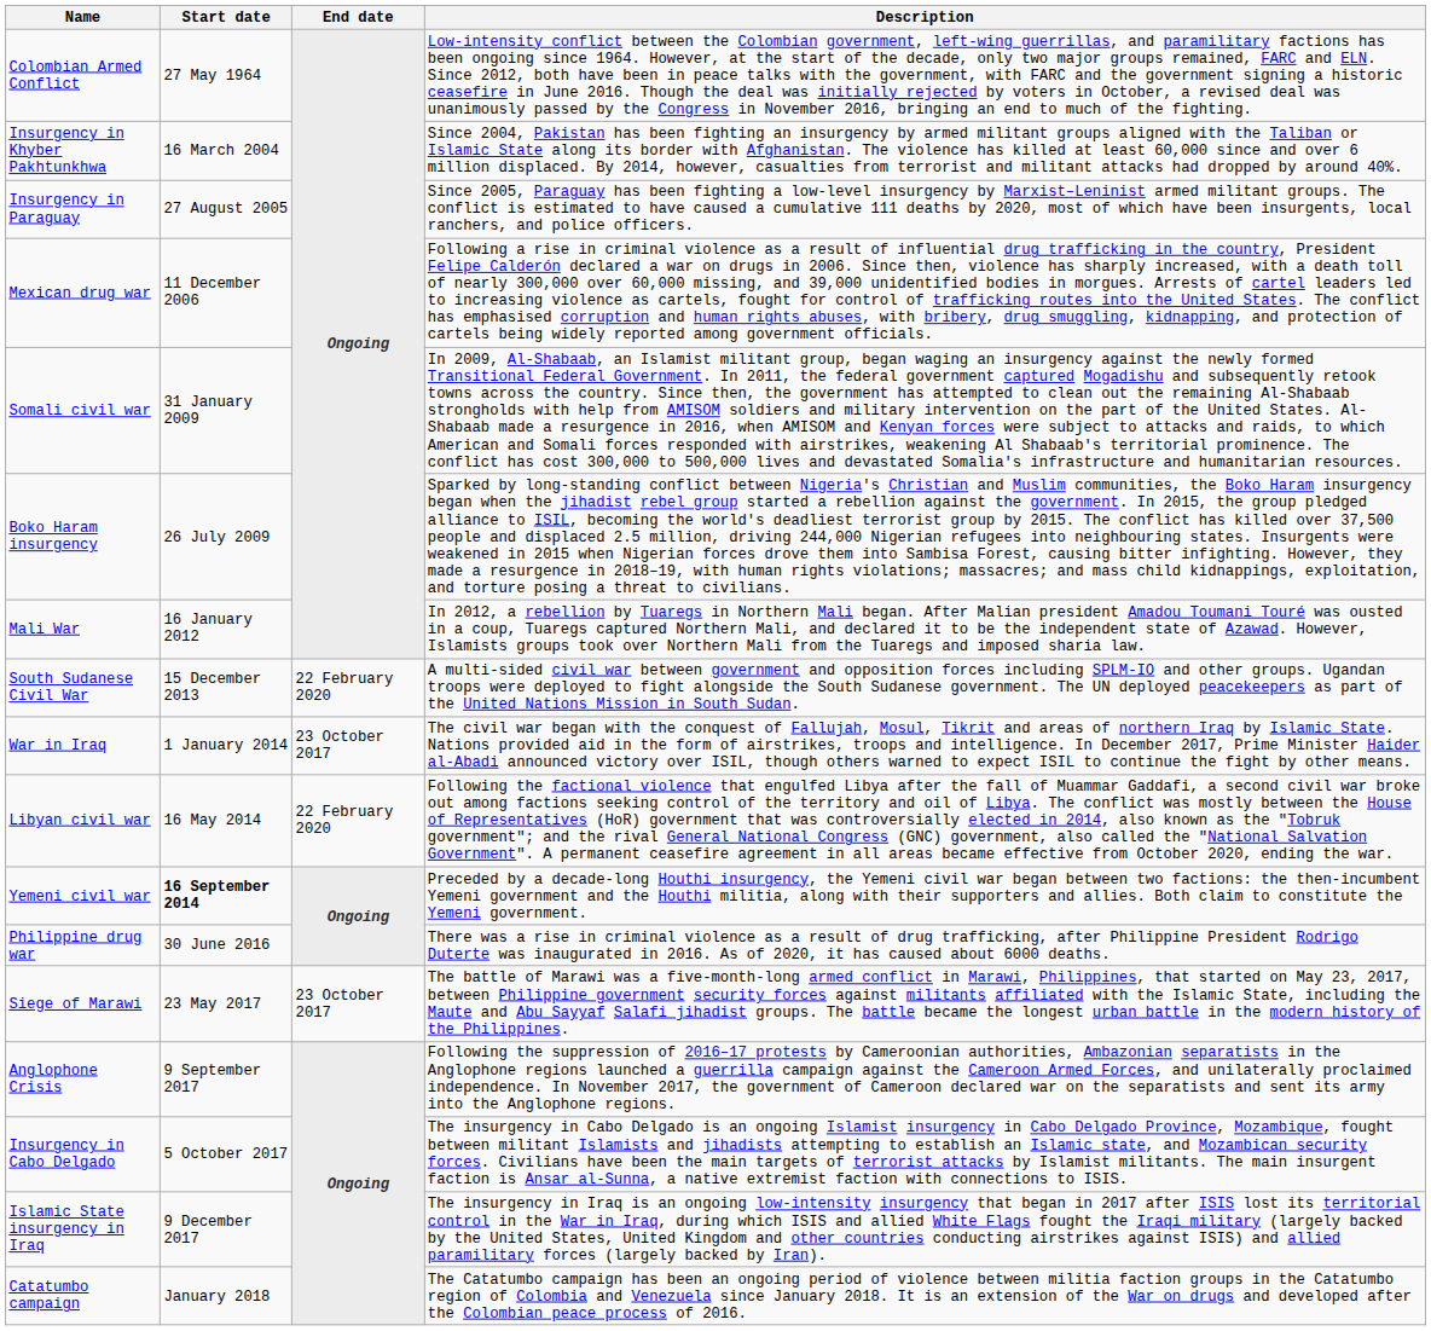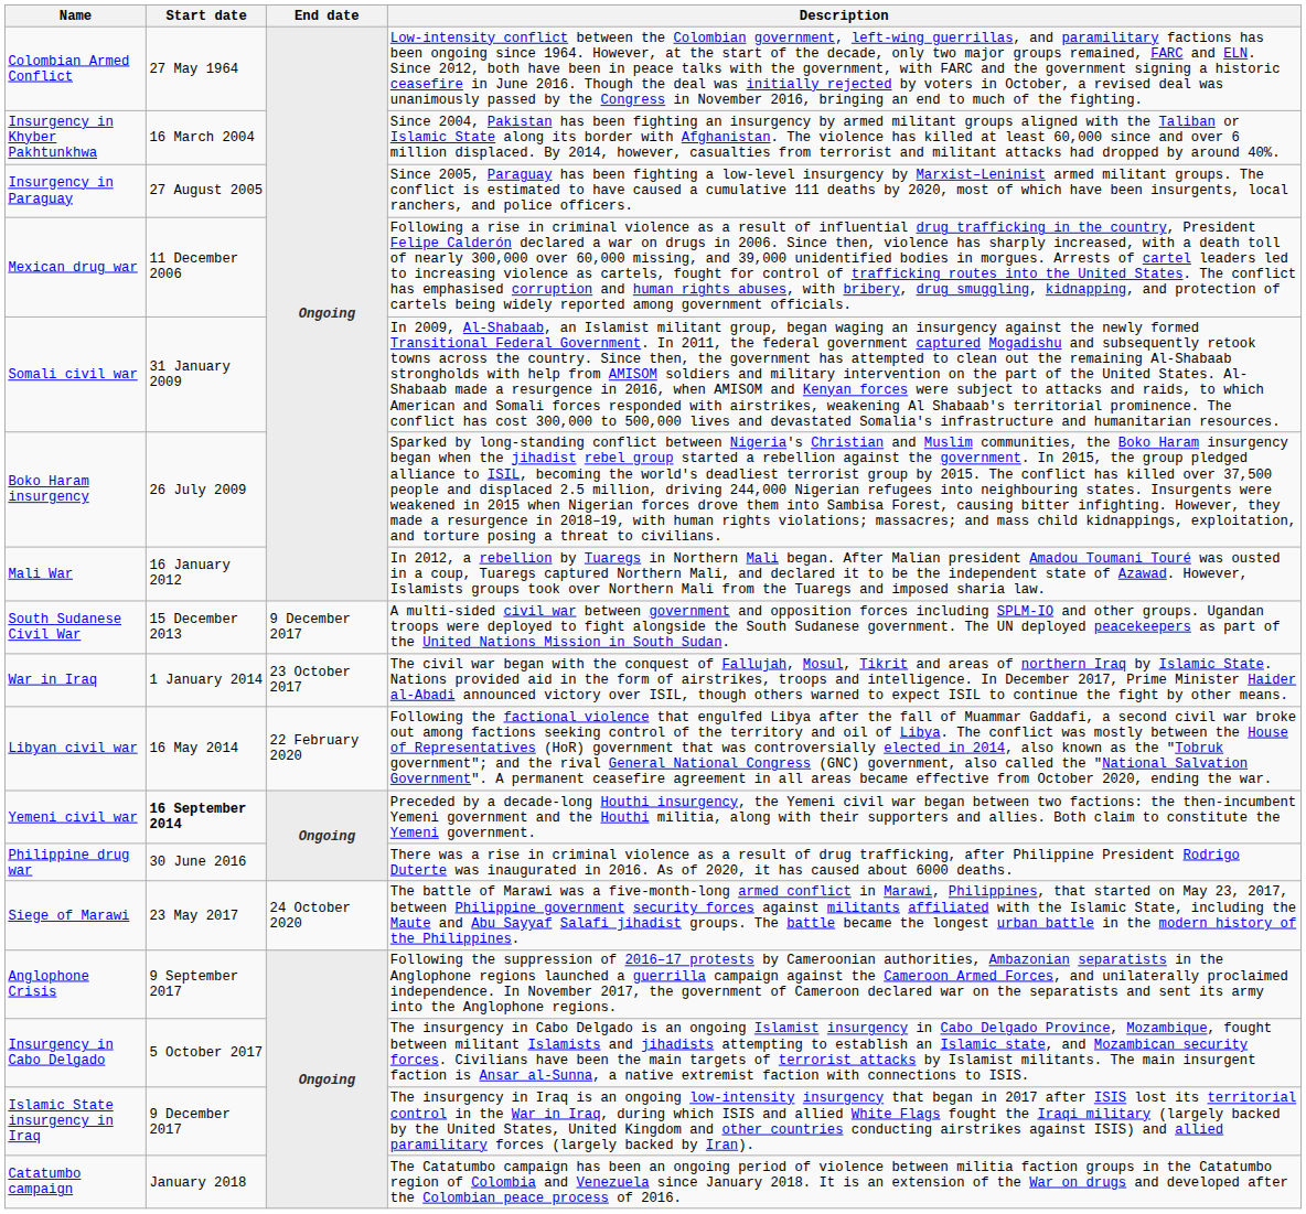South Sudanese Civil War | End date: 22 February 2020 -> 9 December 2017
Siege of Marawi | End date: 23 October 2017 -> 24 October 2020
